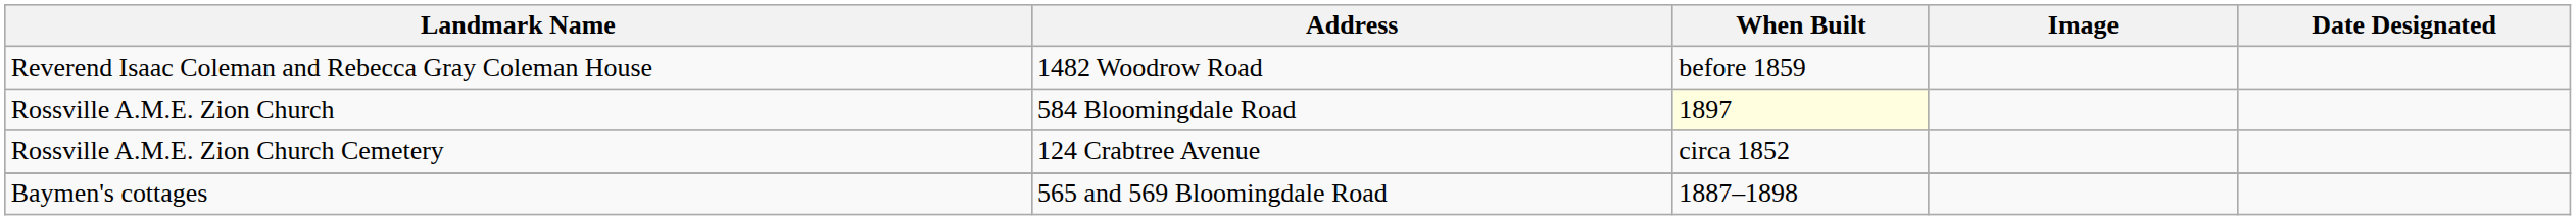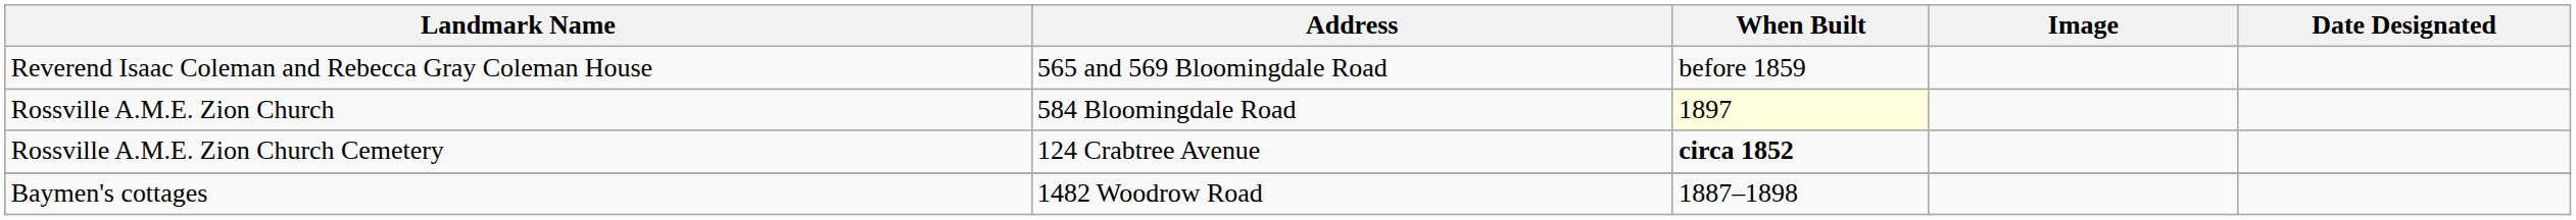Reverend Isaac Coleman and Rebecca Gray Coleman House | Address: 1482 Woodrow Road -> 565 and 569 Bloomingdale Road
Rossville A.M.E. Zion Church Cemetery | When Built: normal -> bold
Baymen's cottages | Address: 565 and 569 Bloomingdale Road -> 1482 Woodrow Road
